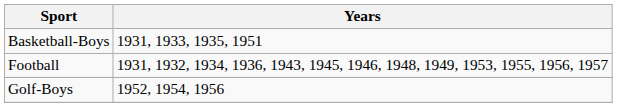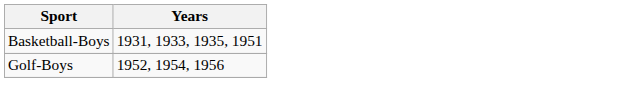- row: Football | 1931, 1932, 1934, 1936, 1943, 1945, 1946, 1948, 1949, 1953, 1955, 1956, 1957
